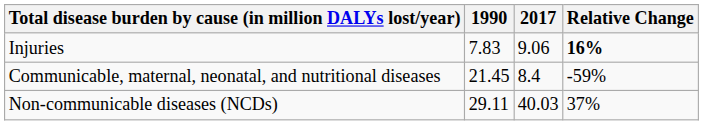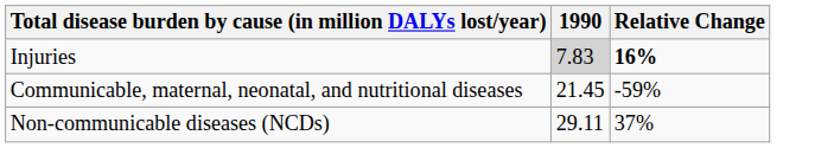- column: 2017 | 9.06 | 8.4 | 40.03
Injuries | 1990: no background -> lightgrey background
